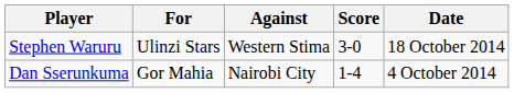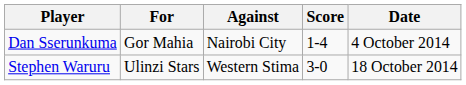rows swapped: Dan Sserunkuma <-> Stephen Waruru
